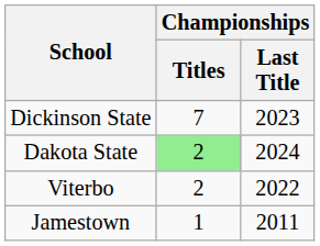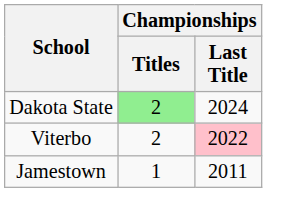- row: Dickinson State | 7 | 2023
Viterbo | Championships / Last Title: no background -> pink background
